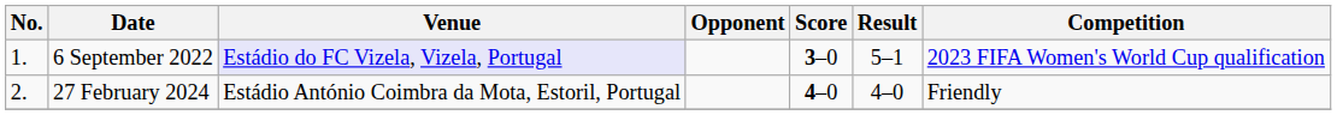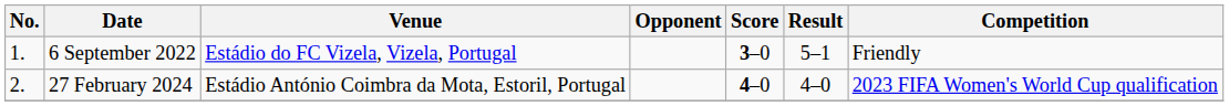6 September 2022 | Venue: lavender background -> no background
6 September 2022 | Competition: 2023 FIFA Women's World Cup qualification -> Friendly
27 February 2024 | Competition: Friendly -> 2023 FIFA Women's World Cup qualification
